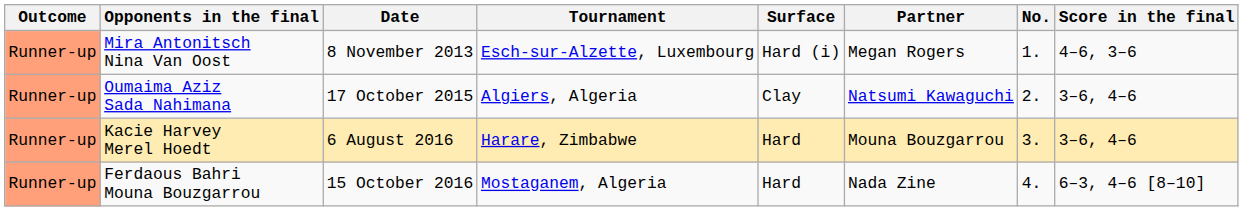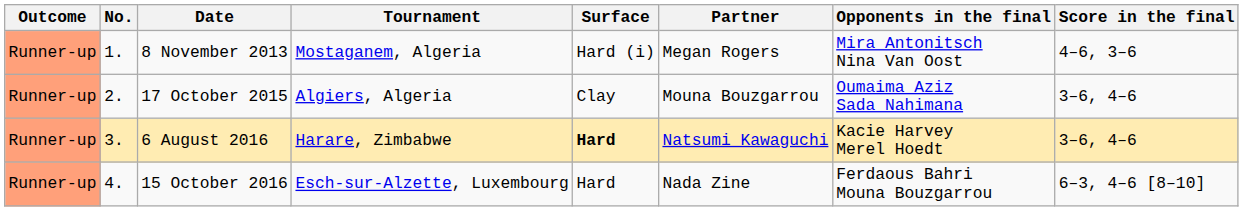columns swapped: No. <-> Opponents in the final
8 November 2013 | Tournament: Esch-sur-Alzette, Luxembourg -> Mostaganem, Algeria
17 October 2015 | Partner: Natsumi Kawaguchi -> Mouna Bouzgarrou
6 August 2016 | Surface: normal -> bold
6 August 2016 | Partner: Mouna Bouzgarrou -> Natsumi Kawaguchi
15 October 2016 | Tournament: Mostaganem, Algeria -> Esch-sur-Alzette, Luxembourg
